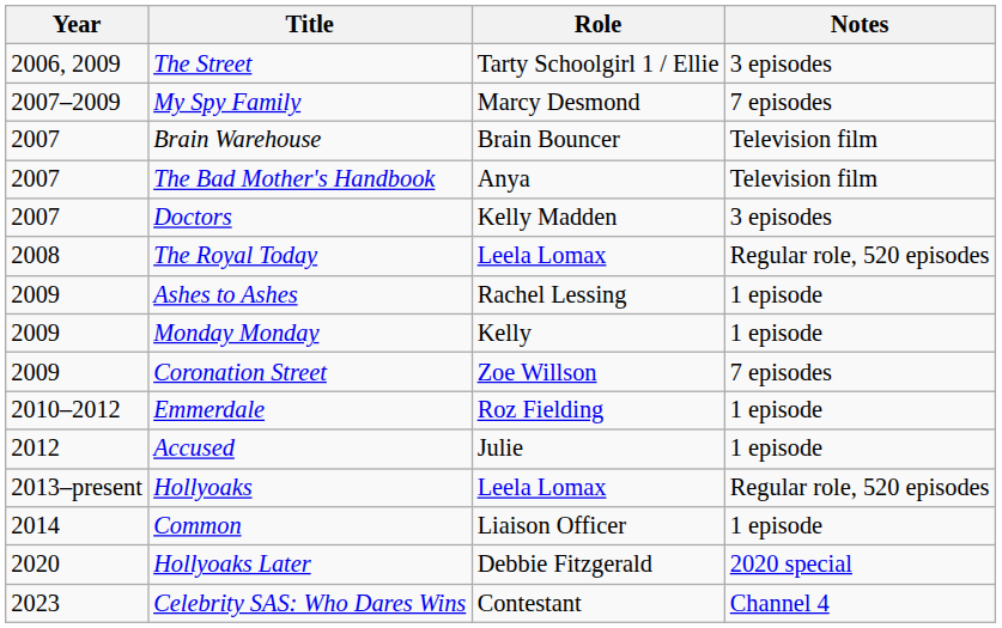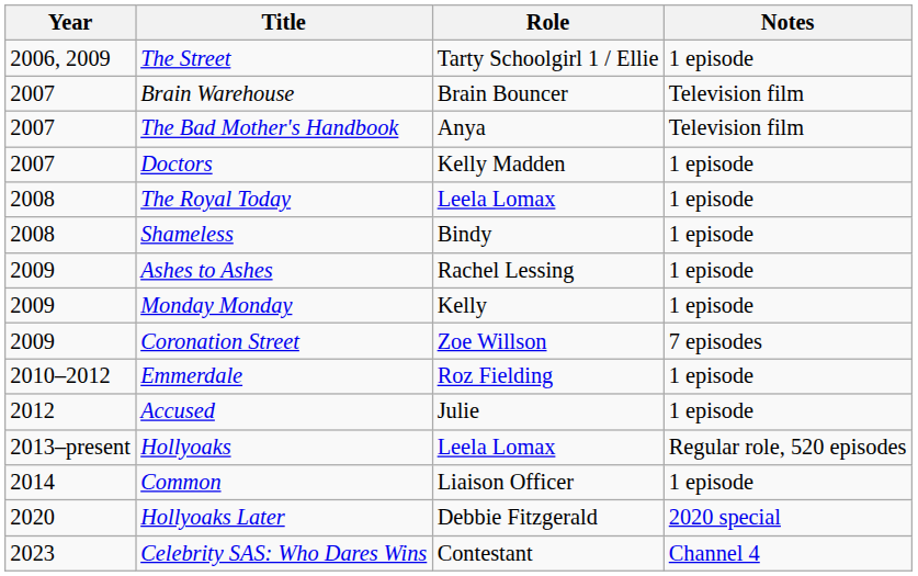The Street | Notes: 3 episodes -> 1 episode
- row: 2007–2009 | My Spy Family | Marcy Desmond | 7 episodes
Doctors | Notes: 3 episodes -> 1 episode
The Royal Today | Notes: Regular role, 520 episodes -> 1 episode
+ row: 2008 | Shameless | Bindy | 1 episode
